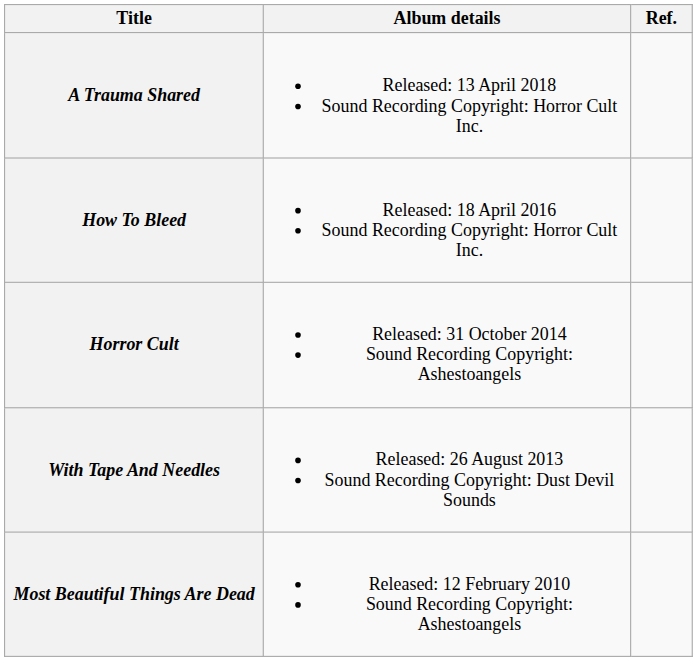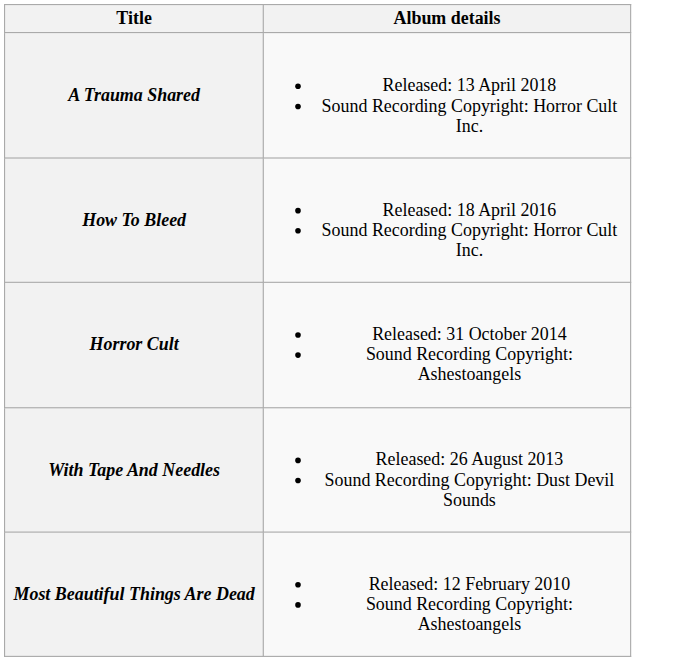- column: Ref.
